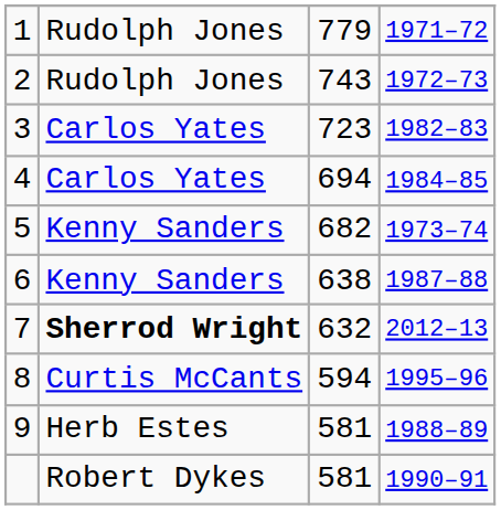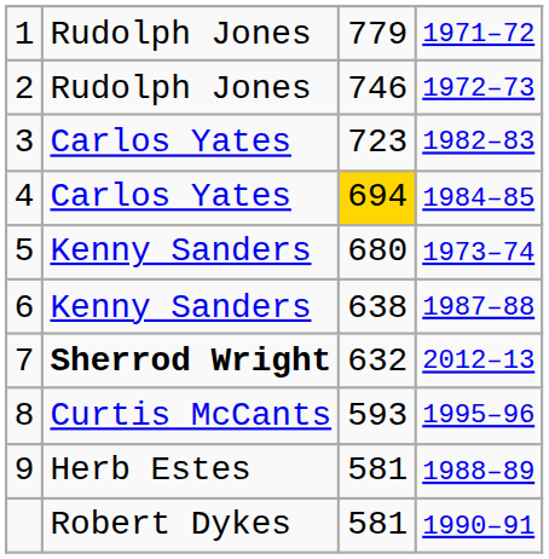2 | column 3: 743 -> 746
4 | column 3: no background -> gold background
5 | column 3: 682 -> 680
8 | column 3: 594 -> 593
